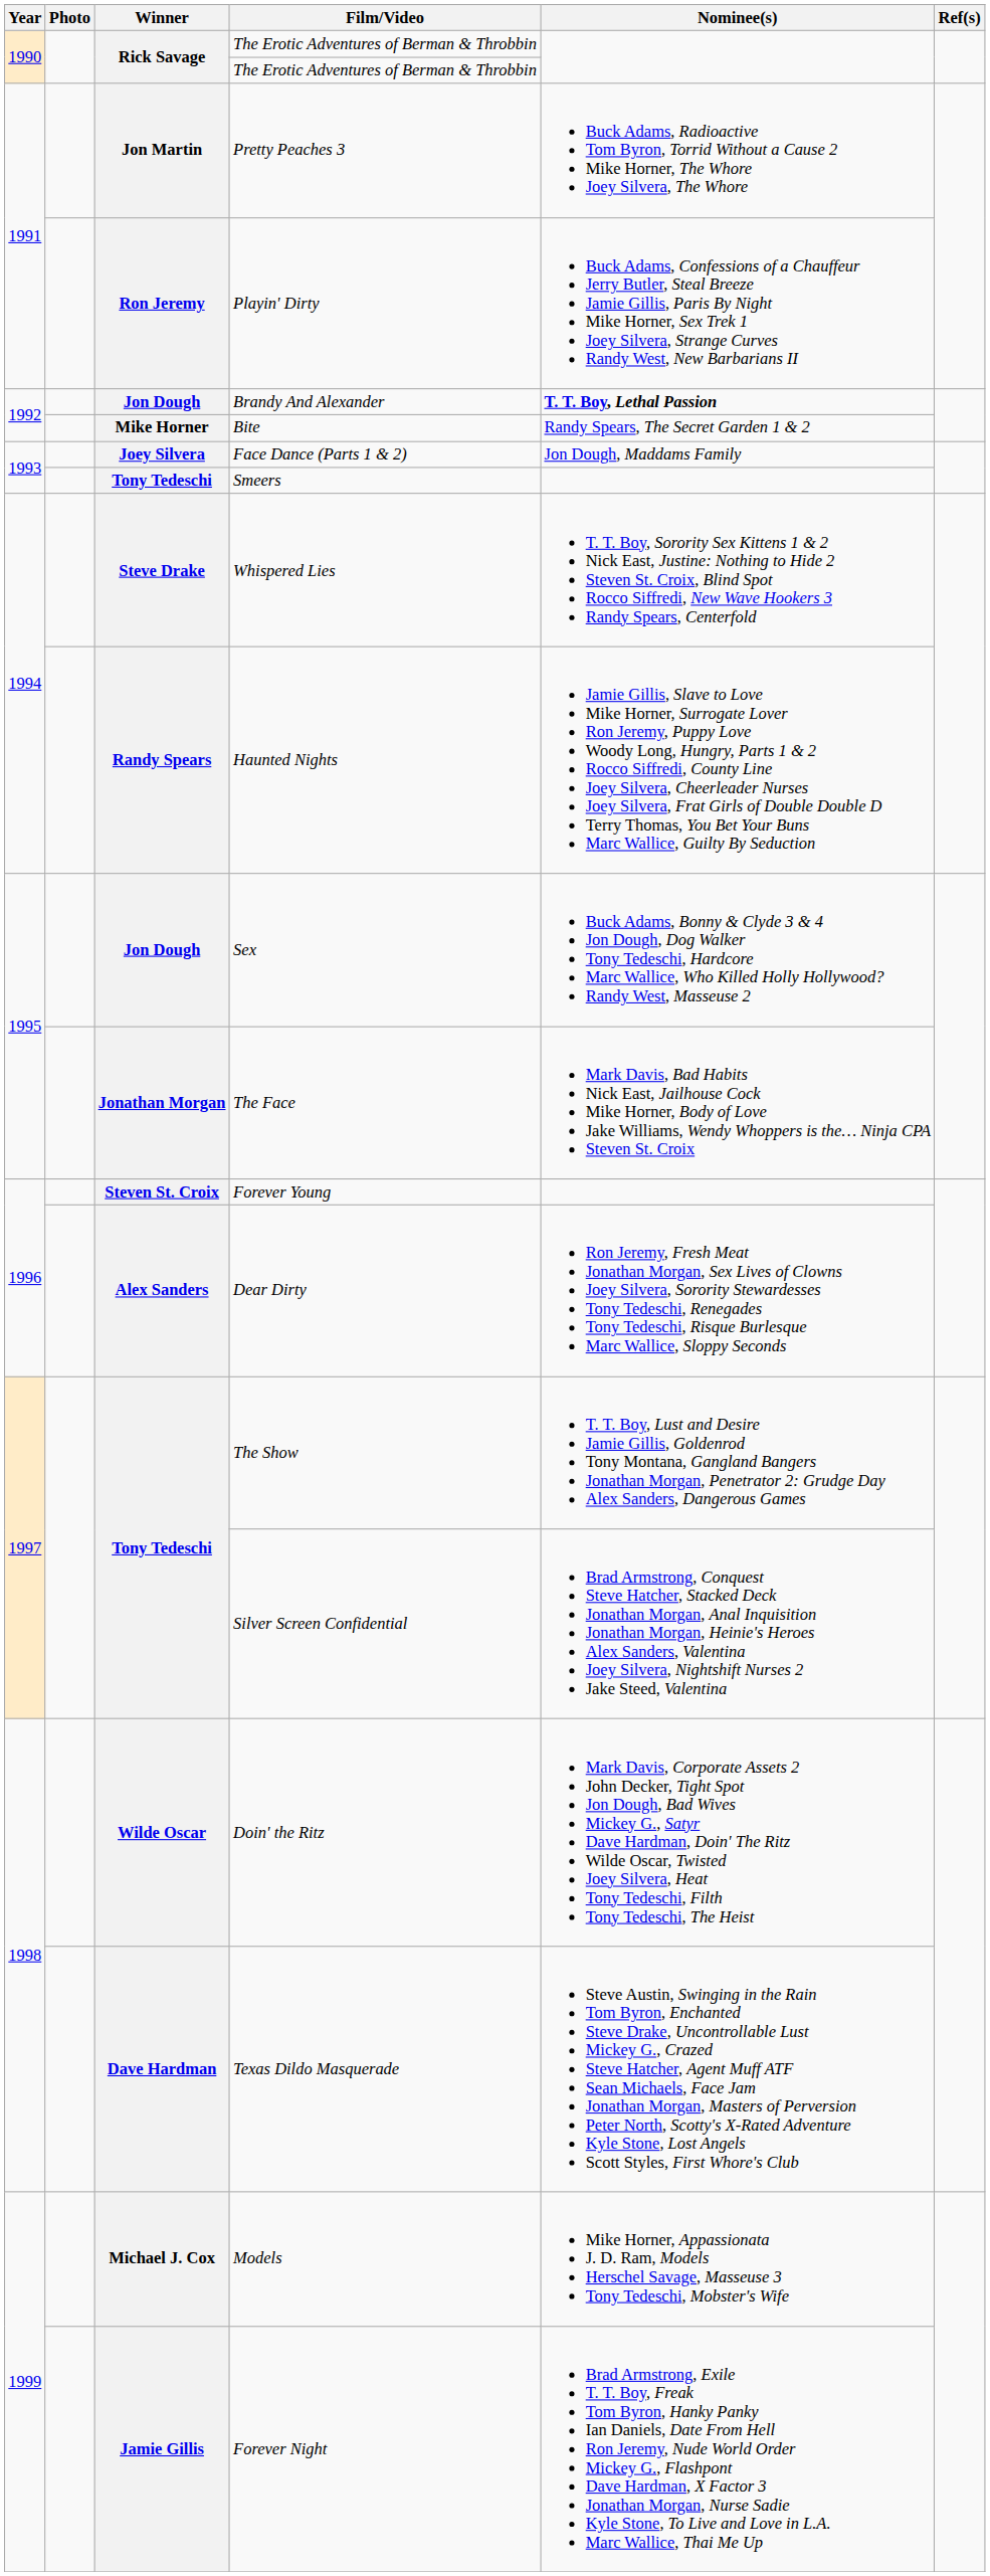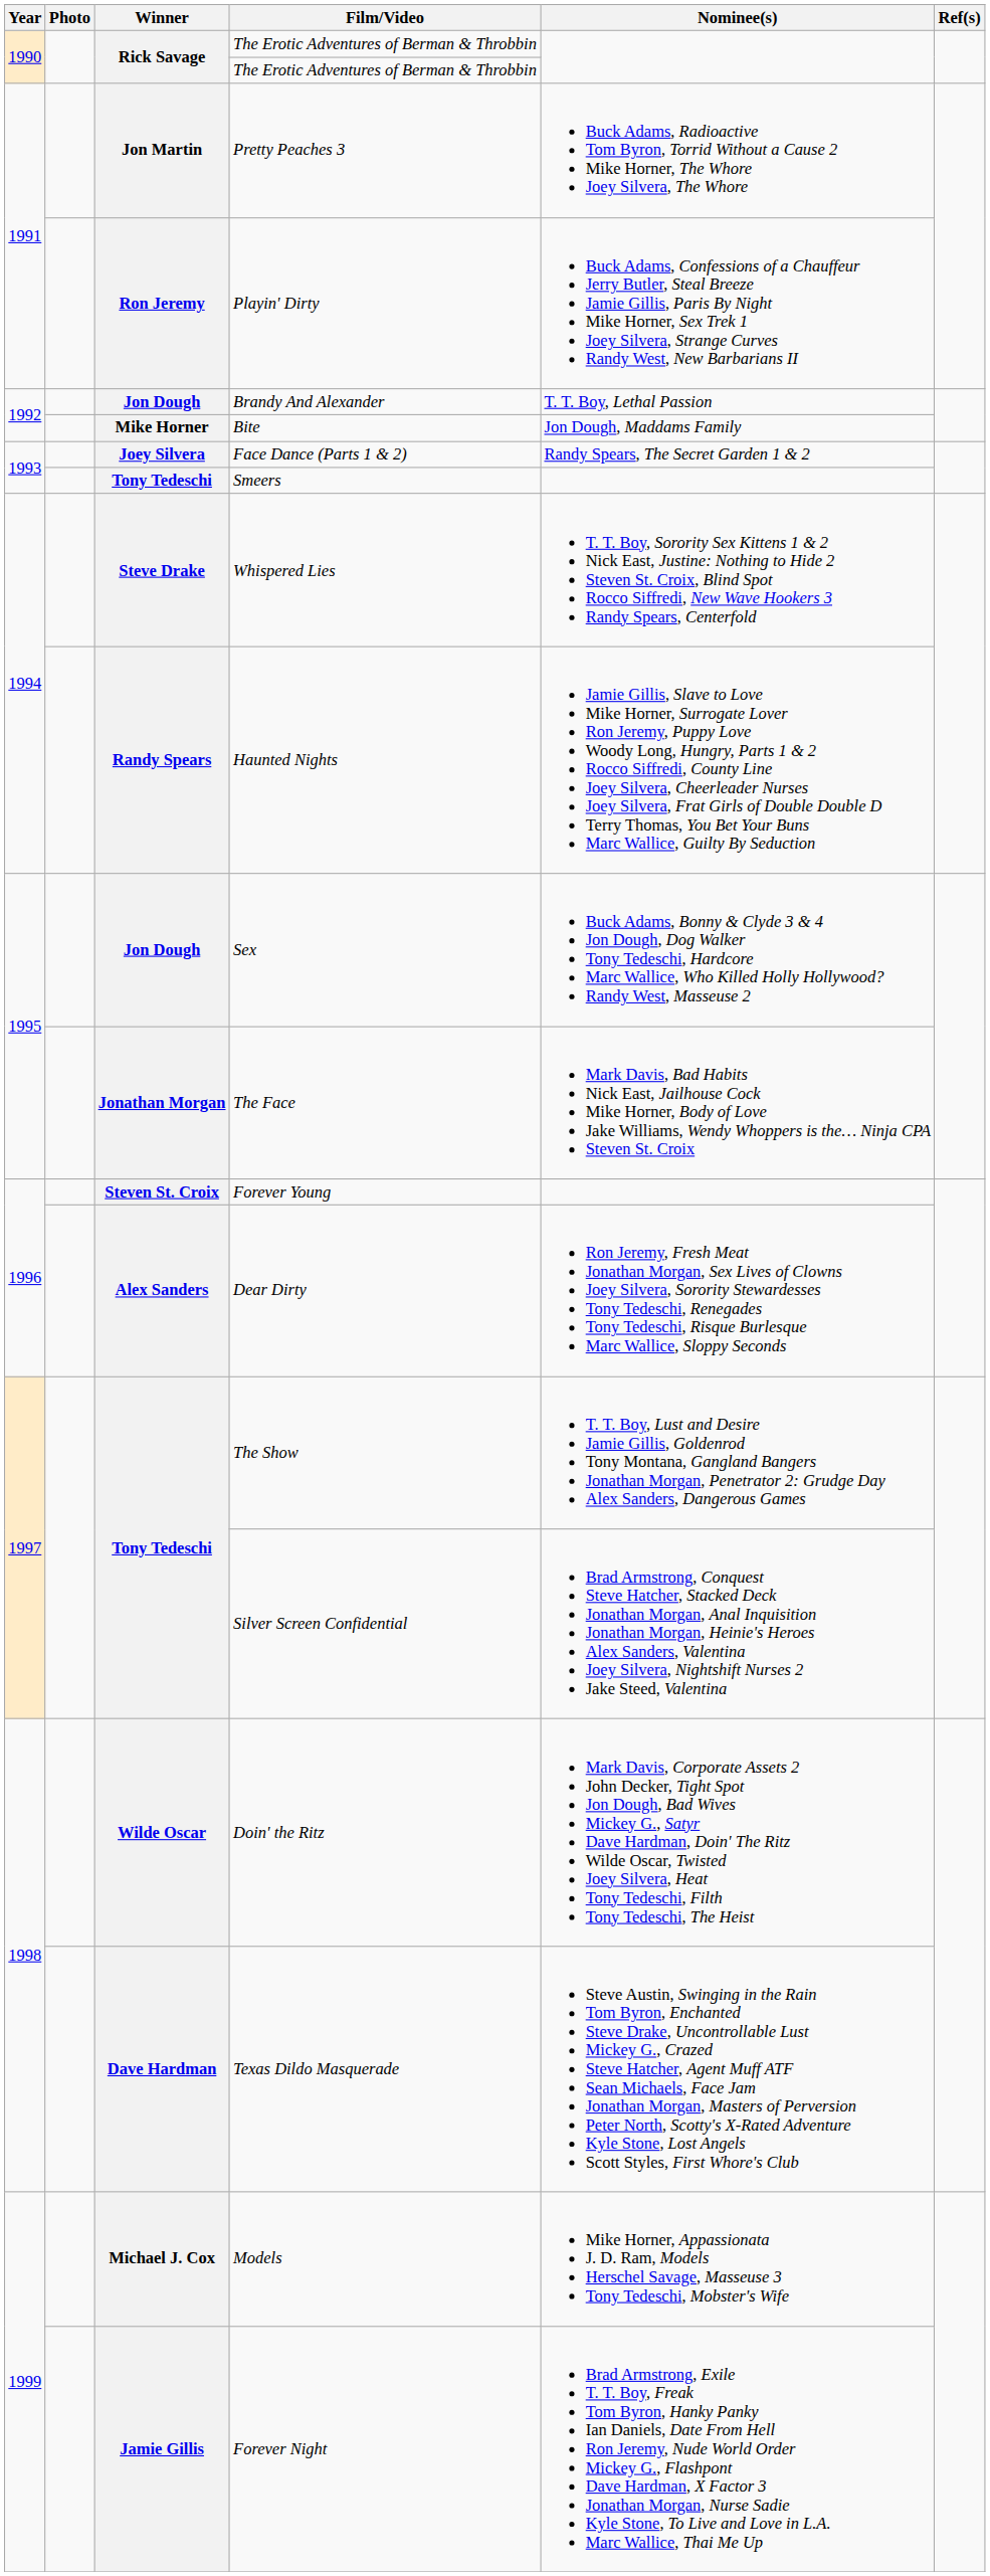Brandy And Alexander | Nominee(s): bold -> normal
Bite | Nominee(s): Randy Spears, The Secret Garden 1 & 2 -> Jon Dough, Maddams Family
Face Dance (Parts 1 & 2) | Nominee(s): Jon Dough, Maddams Family -> Randy Spears, The Secret Garden 1 & 2
